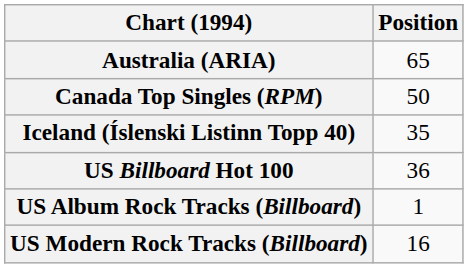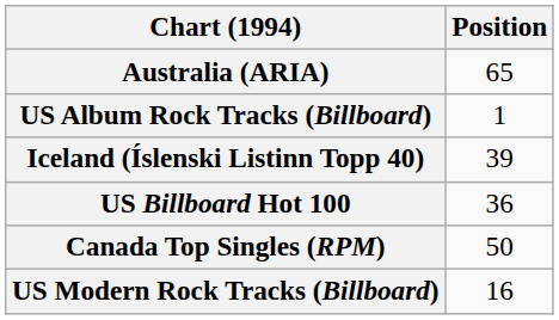rows swapped: Canada Top Singles (RPM) <-> US Album Rock Tracks (Billboard)
Iceland (Íslenski Listinn Topp 40) | Position: 35 -> 39
